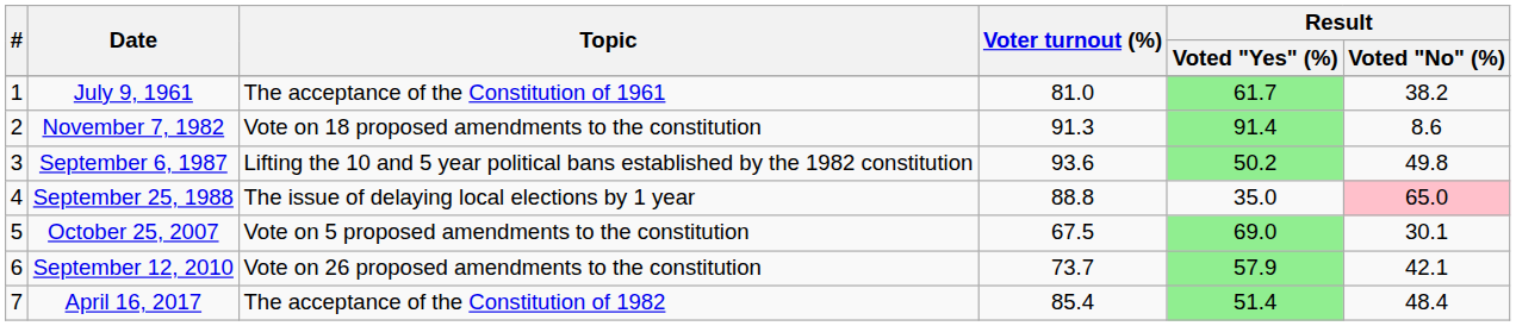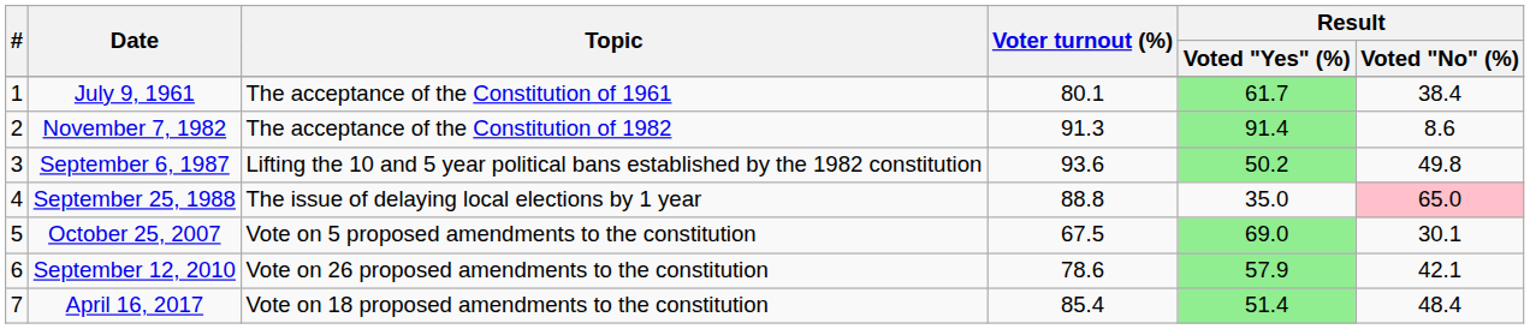July 9, 1961 | Voter turnout (%): 81.0 -> 80.1
July 9, 1961 | Result / Voted "No" (%): 38.2 -> 38.4
November 7, 1982 | Topic: Vote on 18 proposed amendments to the constitution -> The acceptance of the Constitution of 1982
September 12, 2010 | Voter turnout (%): 73.7 -> 78.6
April 16, 2017 | Topic: The acceptance of the Constitution of 1982 -> Vote on 18 proposed amendments to the constitution
